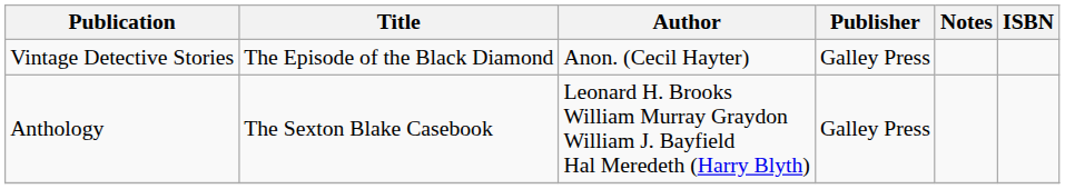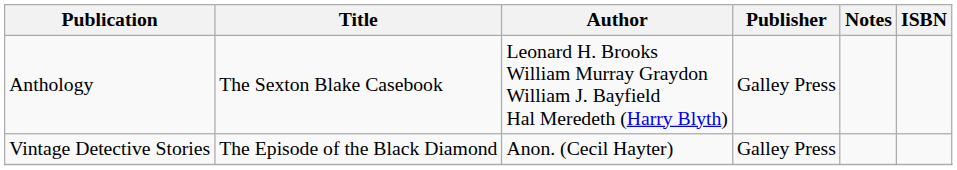rows swapped: Anthology <-> Vintage Detective Stories
